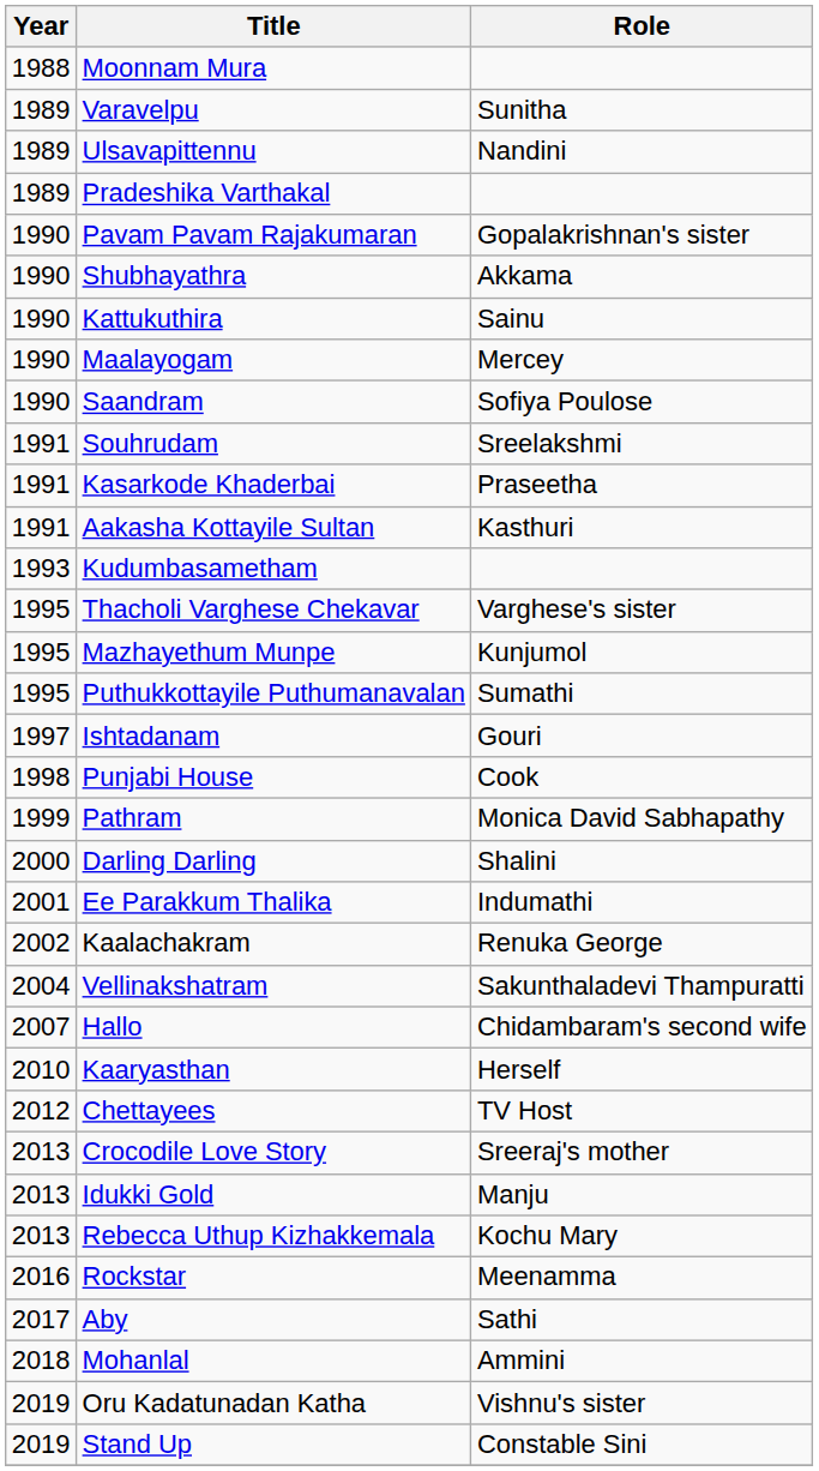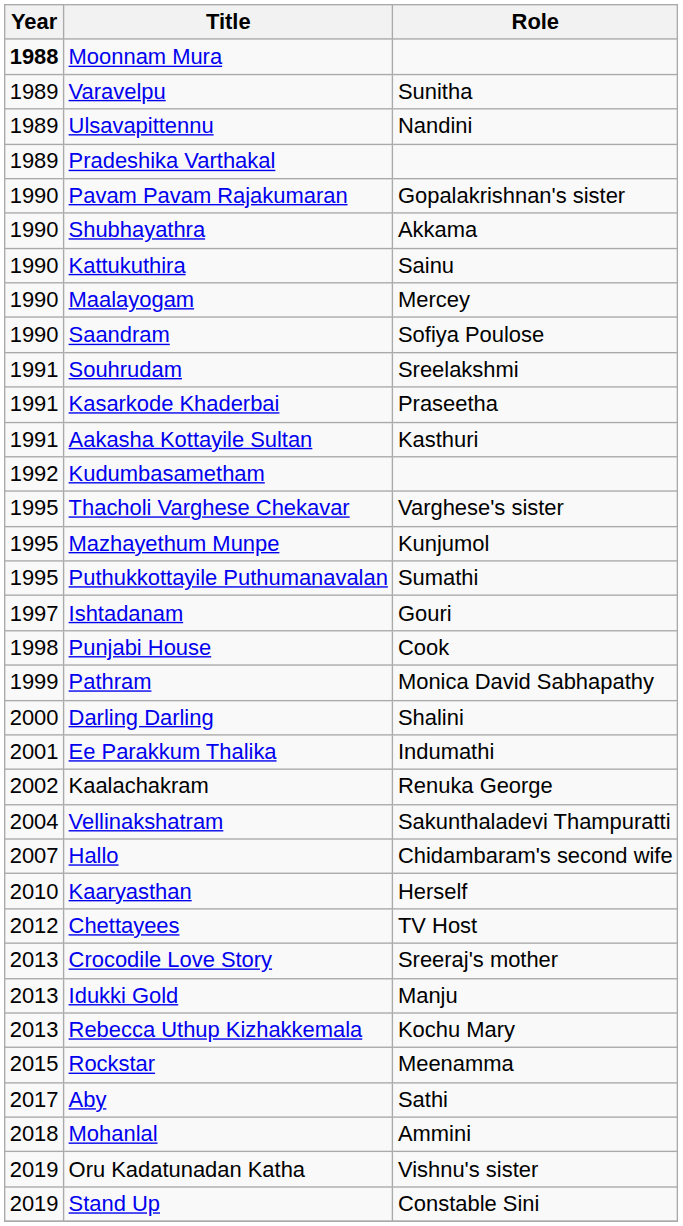Moonnam Mura | Year: normal -> bold
Kudumbasametham | Year: 1993 -> 1992
Rockstar | Year: 2016 -> 2015
